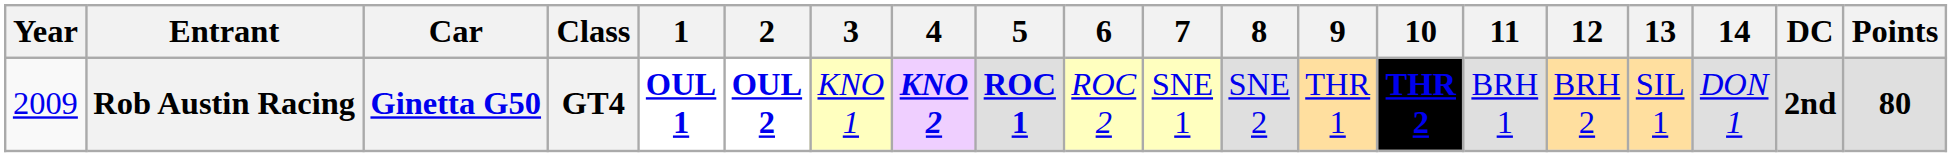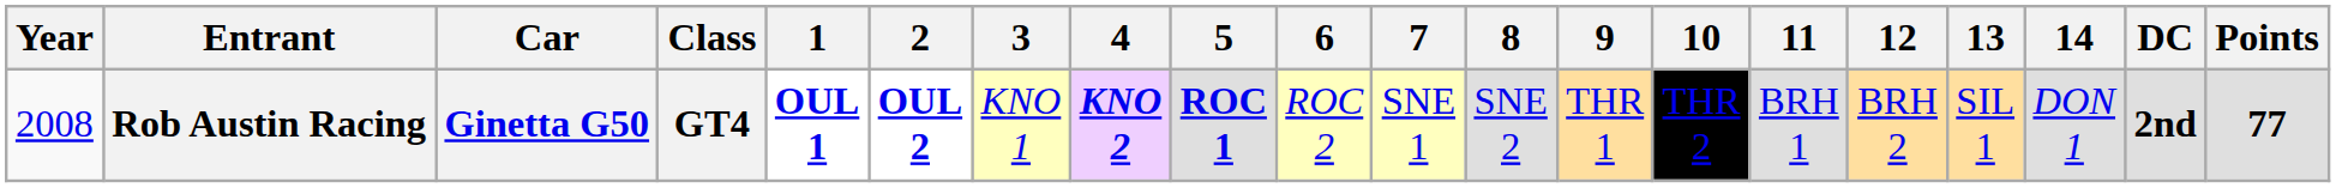Rob Austin Racing | Year: 2009 -> 2008
Rob Austin Racing | 10: bold -> normal
Rob Austin Racing | Points: 80 -> 77
